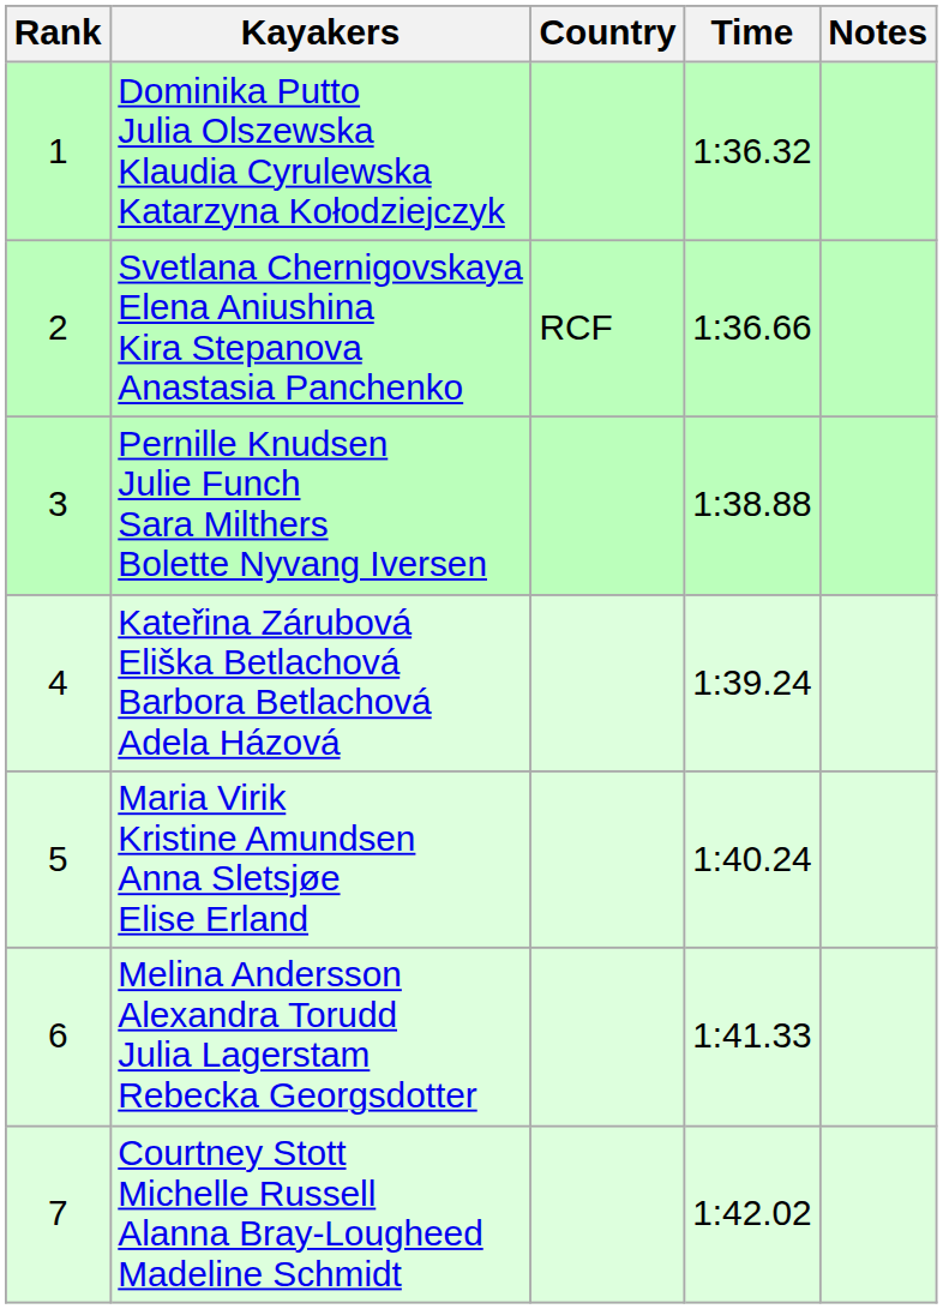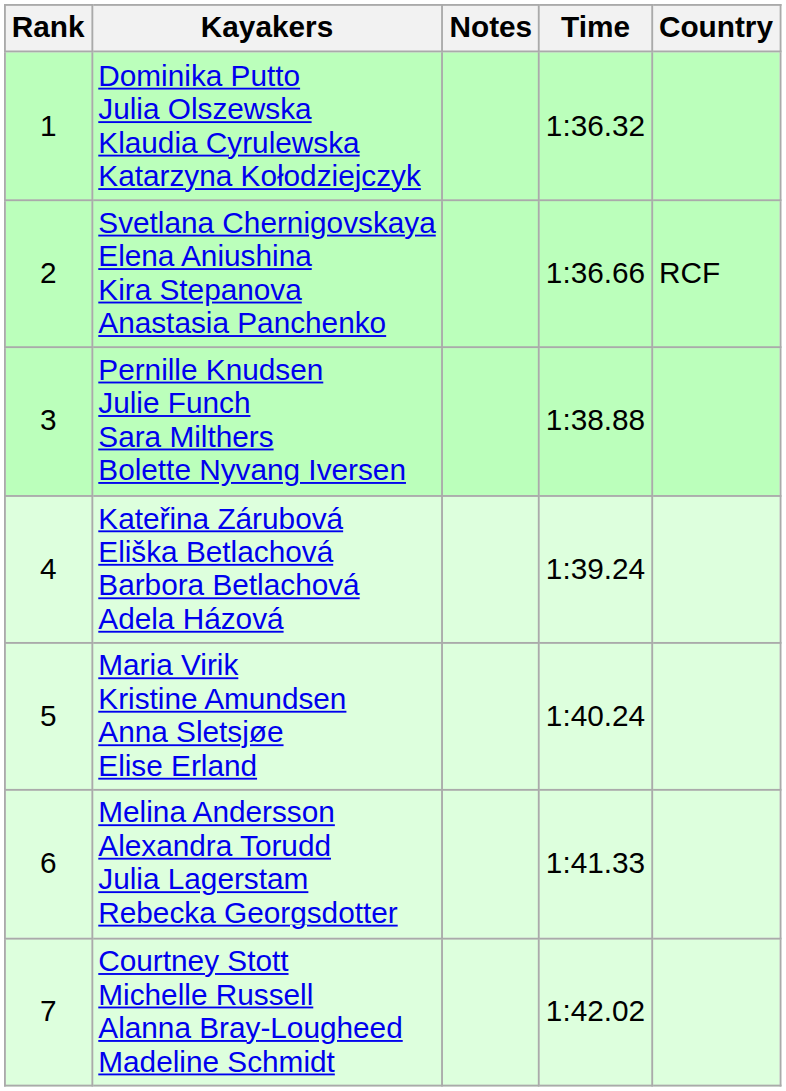columns swapped: Country <-> Notes
